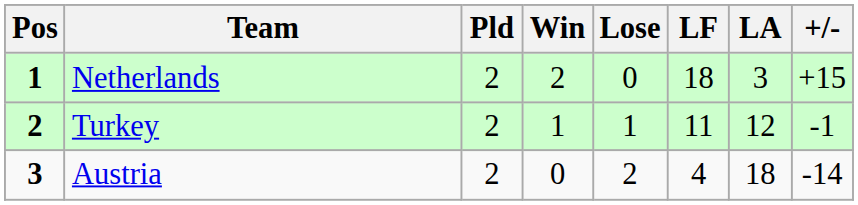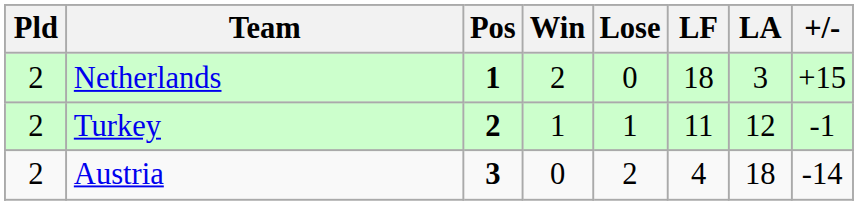columns swapped: Pos <-> Pld
